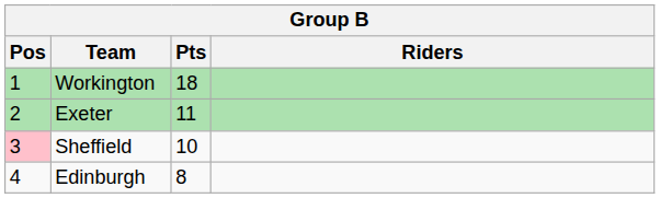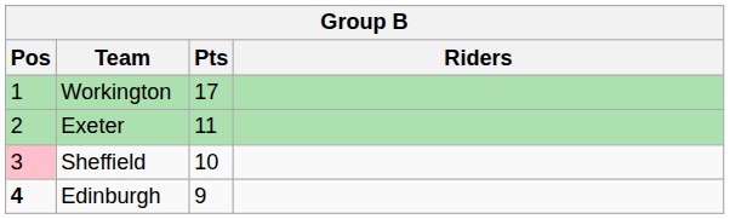Workington | Pts: 18 -> 17
Edinburgh | Pos: normal -> bold
Edinburgh | Pts: 8 -> 9
